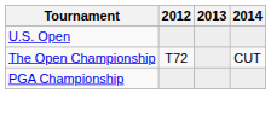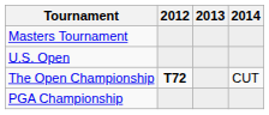+ row: Masters Tournament
The Open Championship | 2012: normal -> bold
